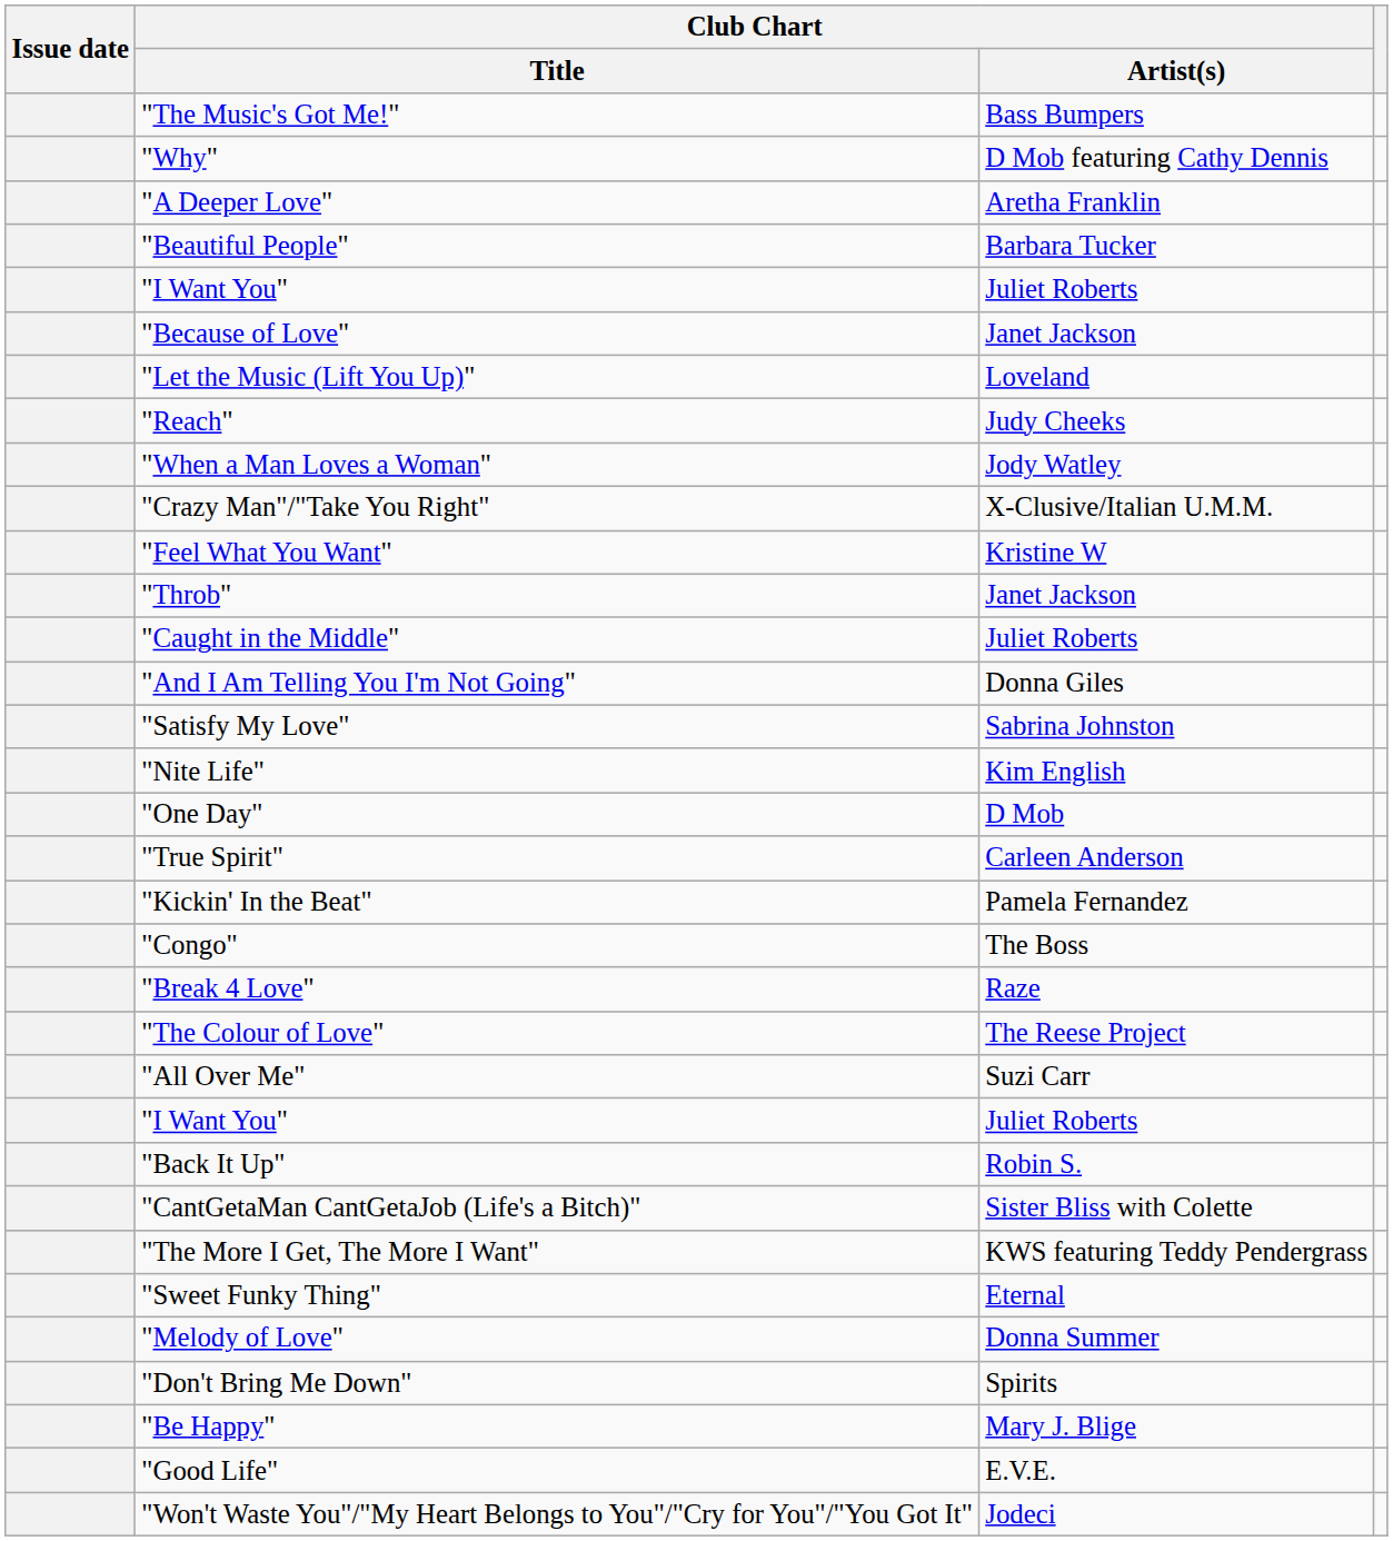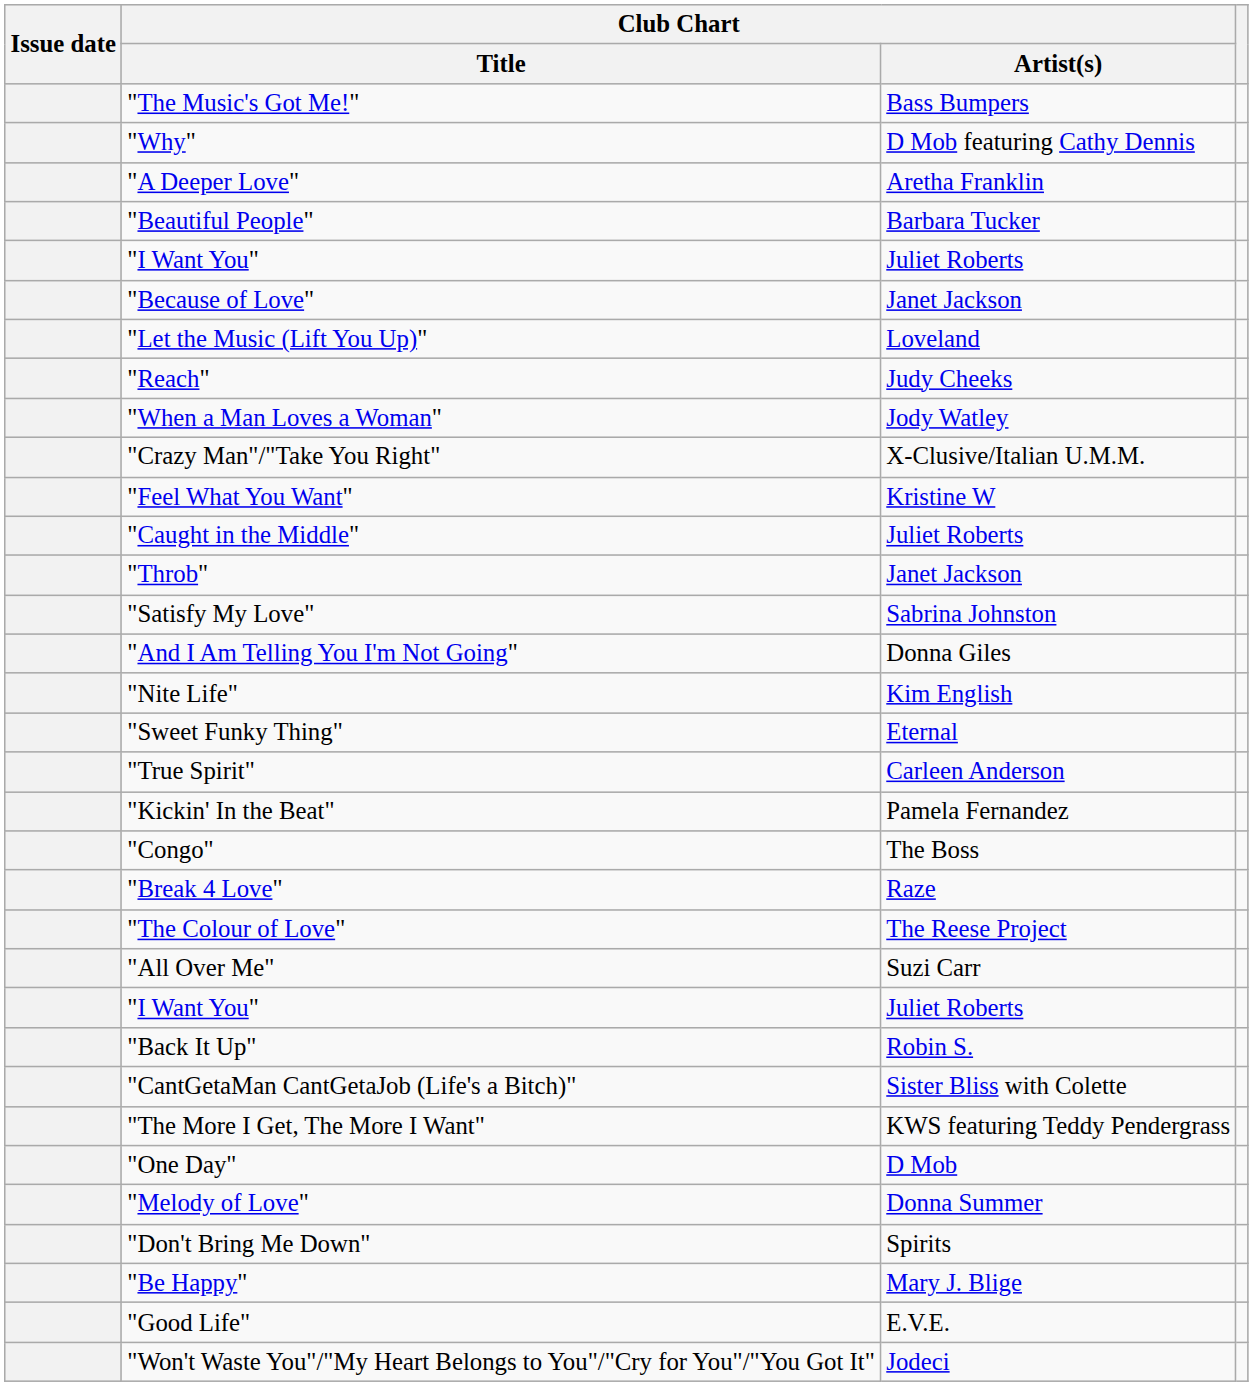rows swapped: "Caught in the Middle" <-> "Throb"
rows swapped: "And I Am Telling You I'm Not Going" <-> "Satisfy My Love"
rows swapped: "One Day" <-> "Sweet Funky Thing"
